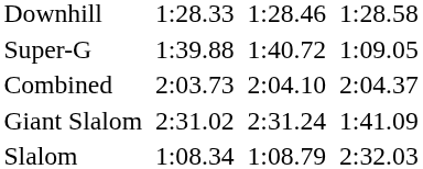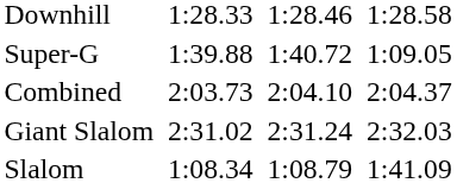Giant Slalom | column 7: 1:41.09 -> 2:32.03
Slalom | column 7: 2:32.03 -> 1:41.09
